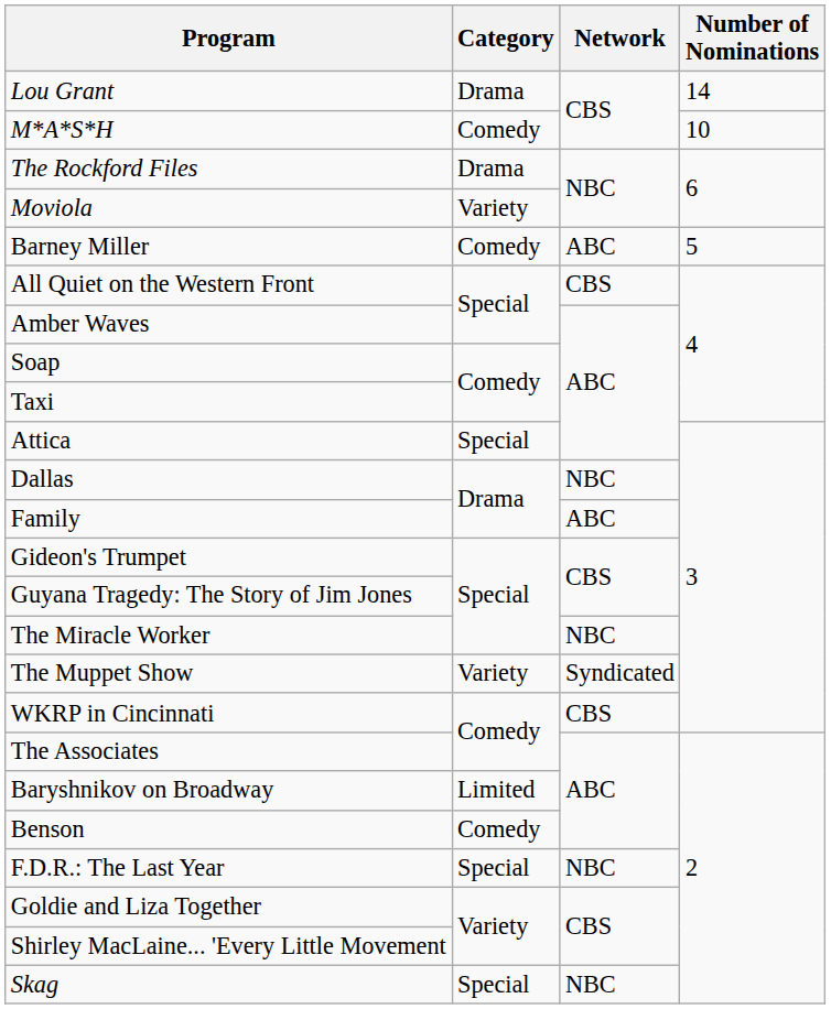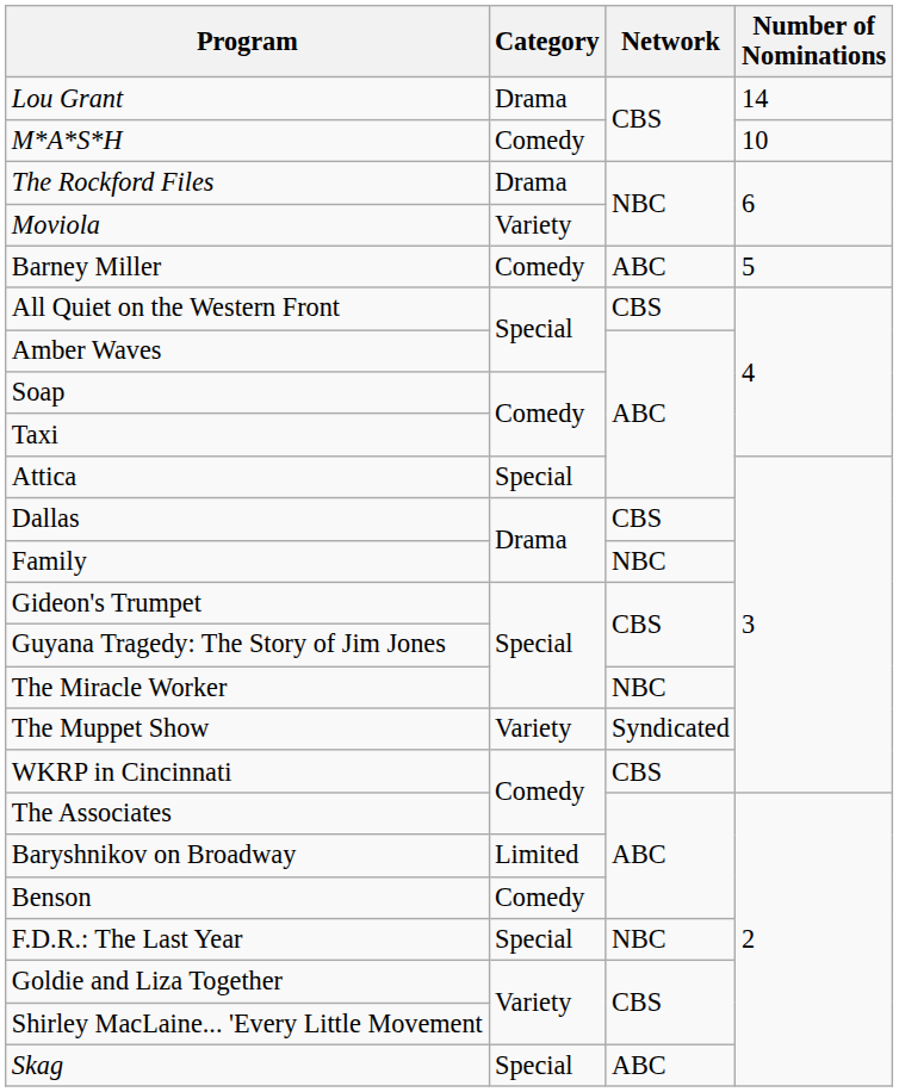Dallas | Network: NBC -> CBS
Family | Network: ABC -> NBC
Skag | Network: NBC -> ABC
